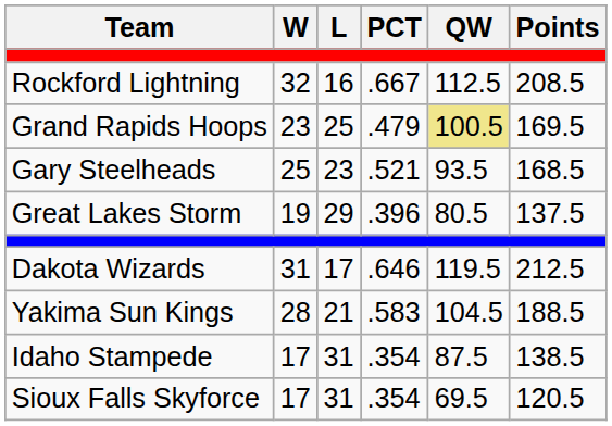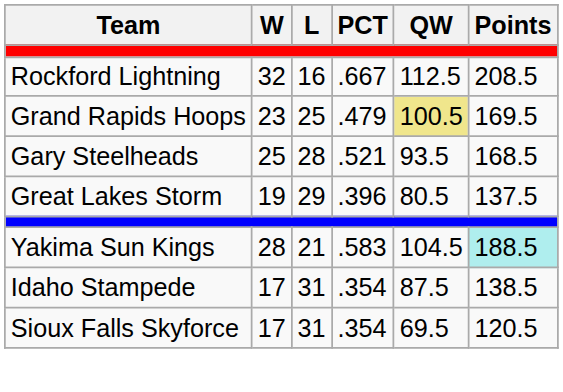Gary Steelheads | L: 23 -> 28
- row: Dakota Wizards | 31 | 17 | .646 | 119.5 | 212.5
Yakima Sun Kings | Points: no background -> paleturquoise background
